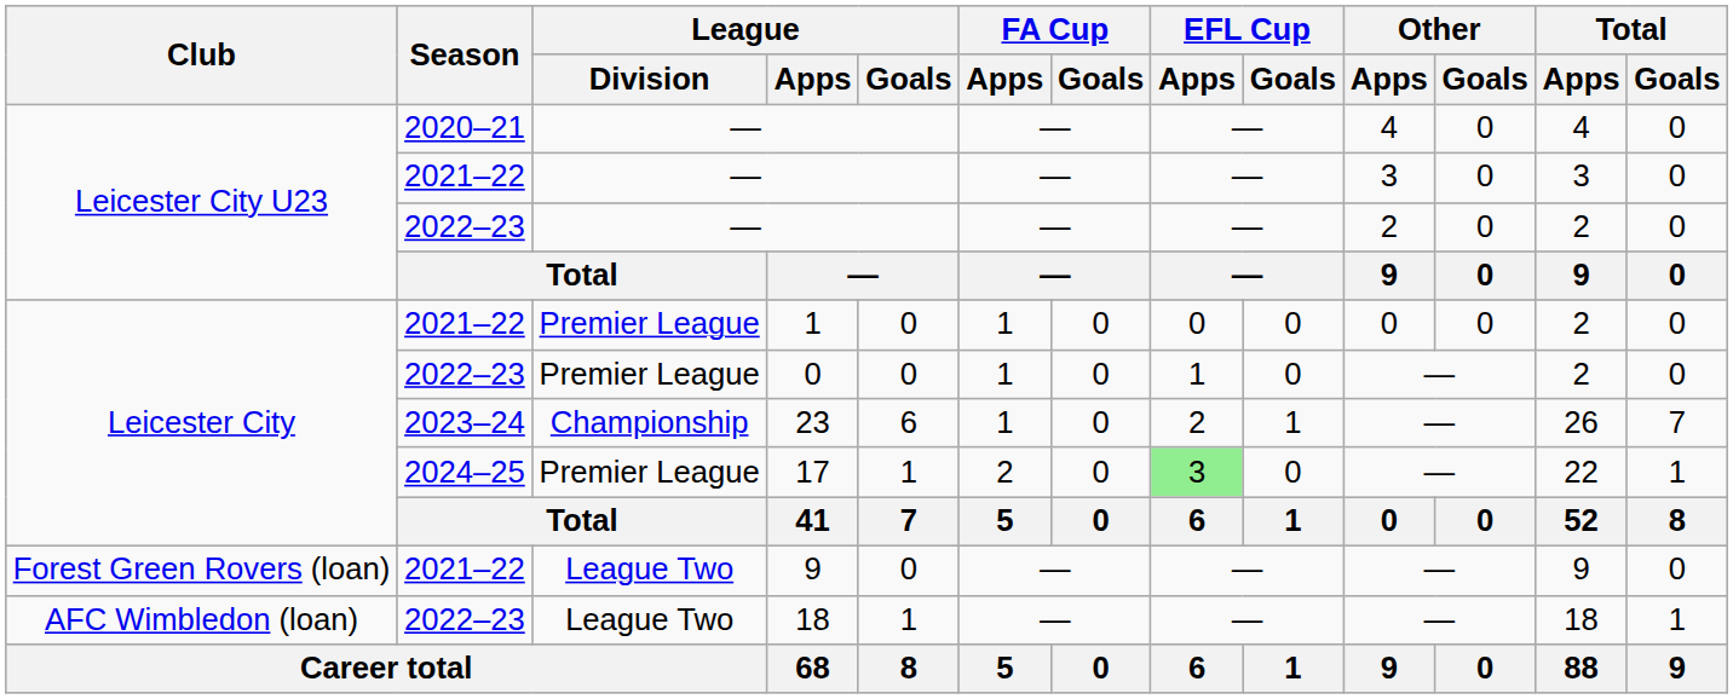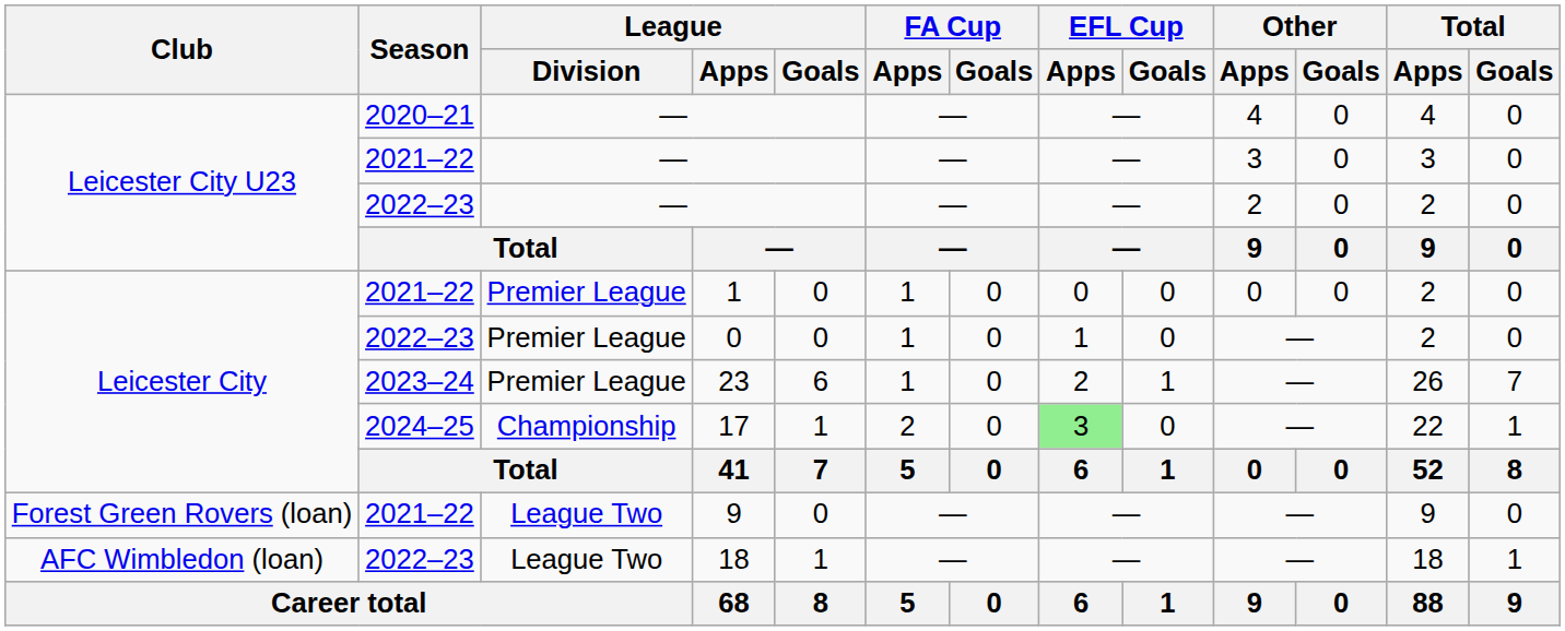23 | League / Division: Championship -> Premier League
17 | League / Division: Premier League -> Championship
